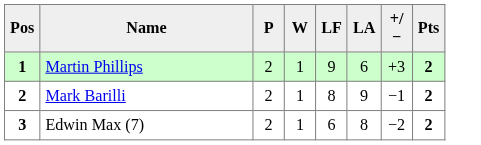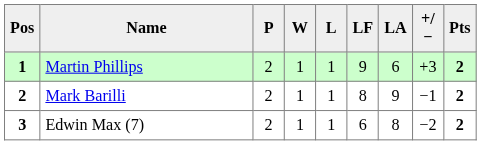+ column: L | 1 | 1 | 1
